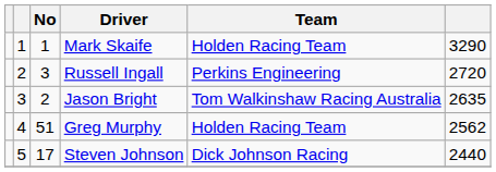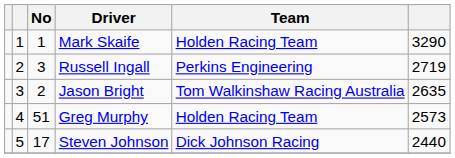Russell Ingall | column 6: 2720 -> 2719
Greg Murphy | column 6: 2562 -> 2573
